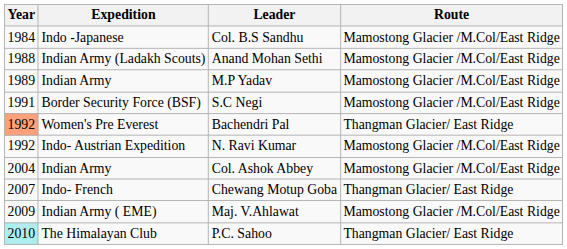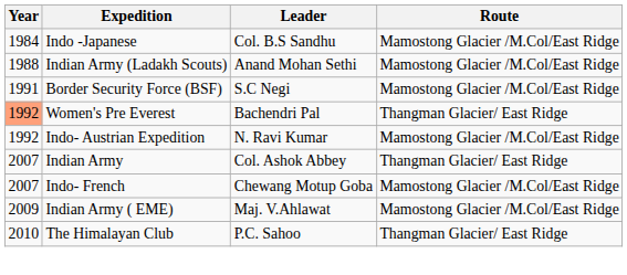- row: 1989 | Indian Army | M.P Yadav | Mamostong Glacier /M.Col/East Ridge
Col. Ashok Abbey | Year: 2004 -> 2007
Col. Ashok Abbey | Route: Mamostong Glacier /M.Col/East Ridge -> Thangman Glacier/ East Ridge
Chewang Motup Goba | Route: Thangman Glacier/ East Ridge -> Mamostong Glacier /M.Col/East Ridge
P.C. Sahoo | Year: paleturquoise background -> no background
